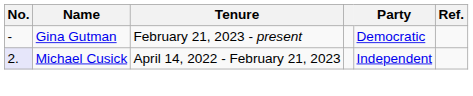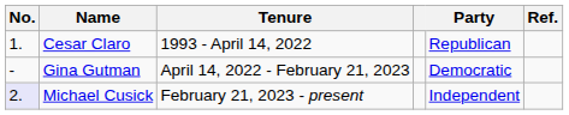+ row: 1. | Cesar Claro | 1993 - April 14, 2022 | Republican
Gina Gutman | Tenure: February 21, 2023 - present -> April 14, 2022 - February 21, 2023
Michael Cusick | Tenure: April 14, 2022 - February 21, 2023 -> February 21, 2023 - present
